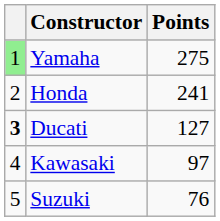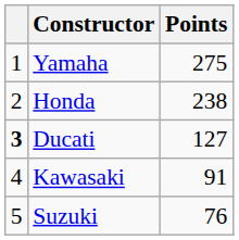Yamaha | column 1: lightgreen background -> no background
Honda | Points: 241 -> 238
Kawasaki | Points: 97 -> 91
